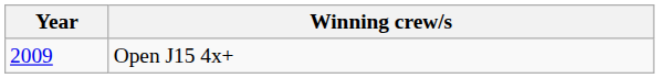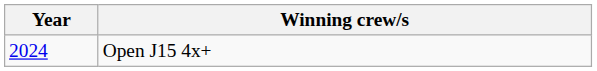Open J15 4x+ | Year: 2009 -> 2024
